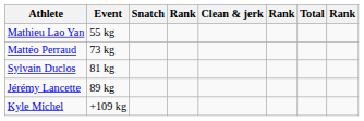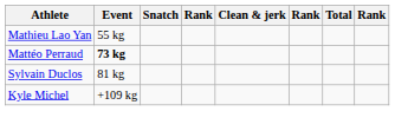Mattéo Perraud | Event: normal -> bold
- row: Jérémy Lancette | 89 kg
